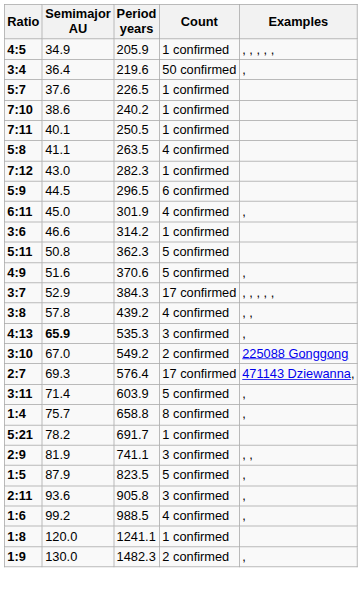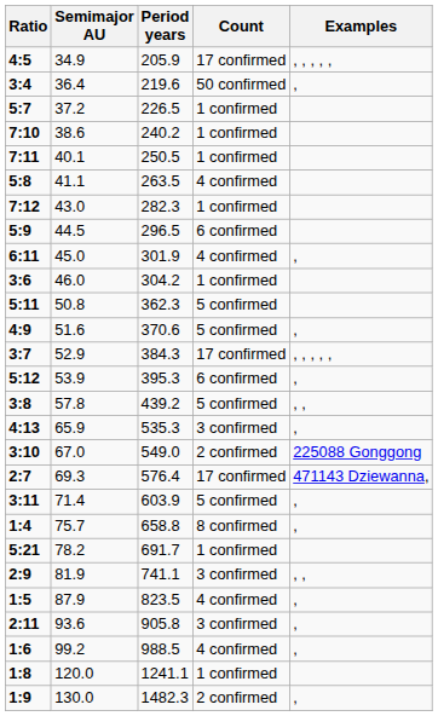4:5 | Count: 1 confirmed -> 17 confirmed
5:7 | Semimajor AU: 37.6 -> 37.2
3:6 | Semimajor AU: 46.6 -> 46.0
3:6 | Period years: 314.2 -> 304.2
+ row: 5:12 | 53.9 | 395.3 | 6 confirmed | ,
3:8 | Count: 4 confirmed -> 5 confirmed
4:13 | Semimajor AU: bold -> normal
3:10 | Period years: 549.2 -> 549.0
1:5 | Count: 5 confirmed -> 4 confirmed
